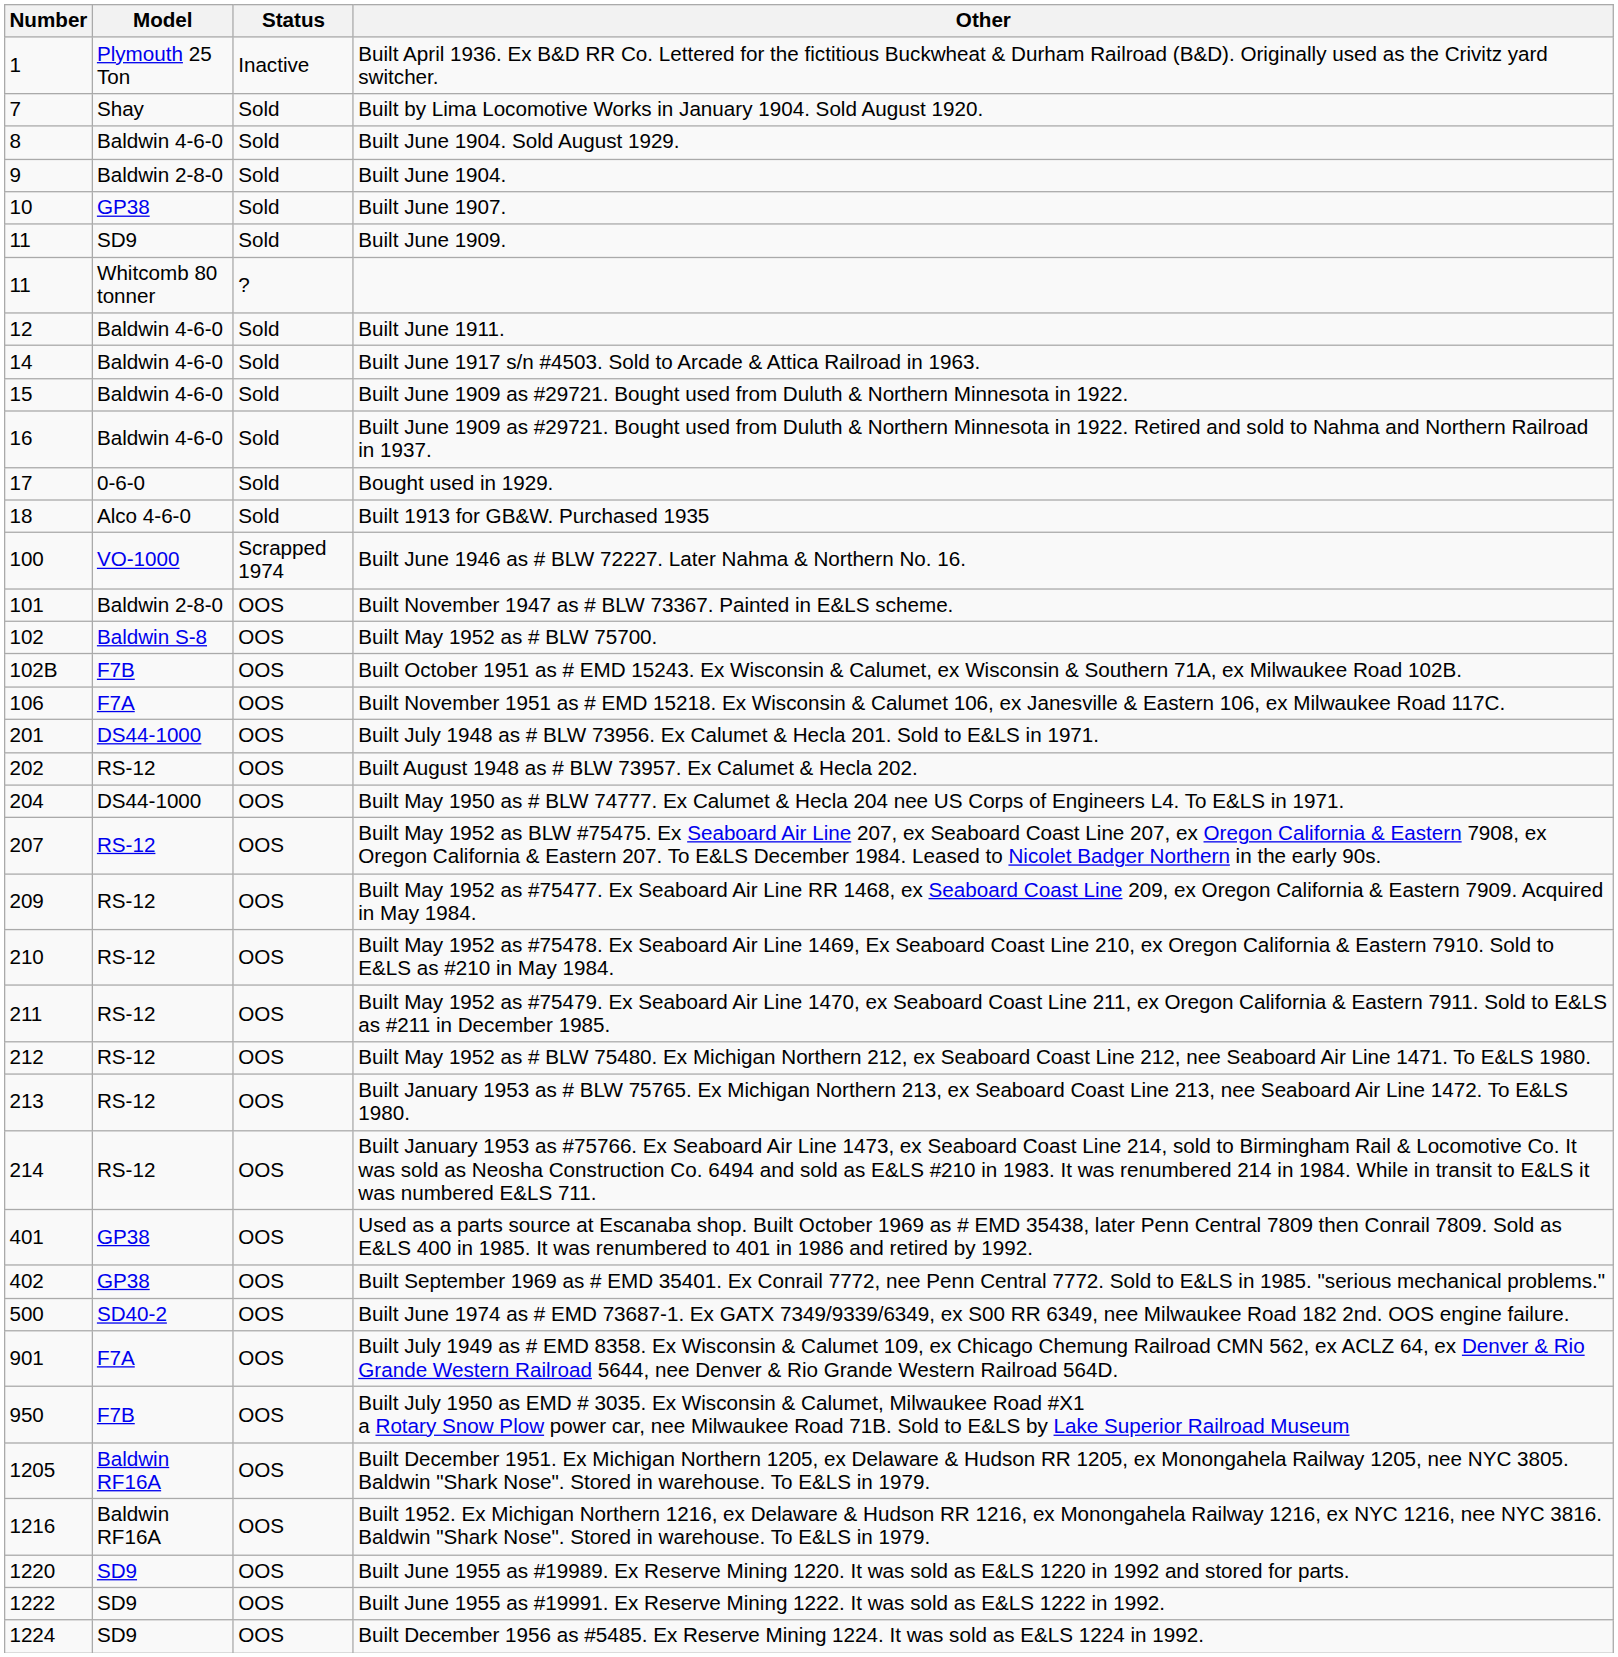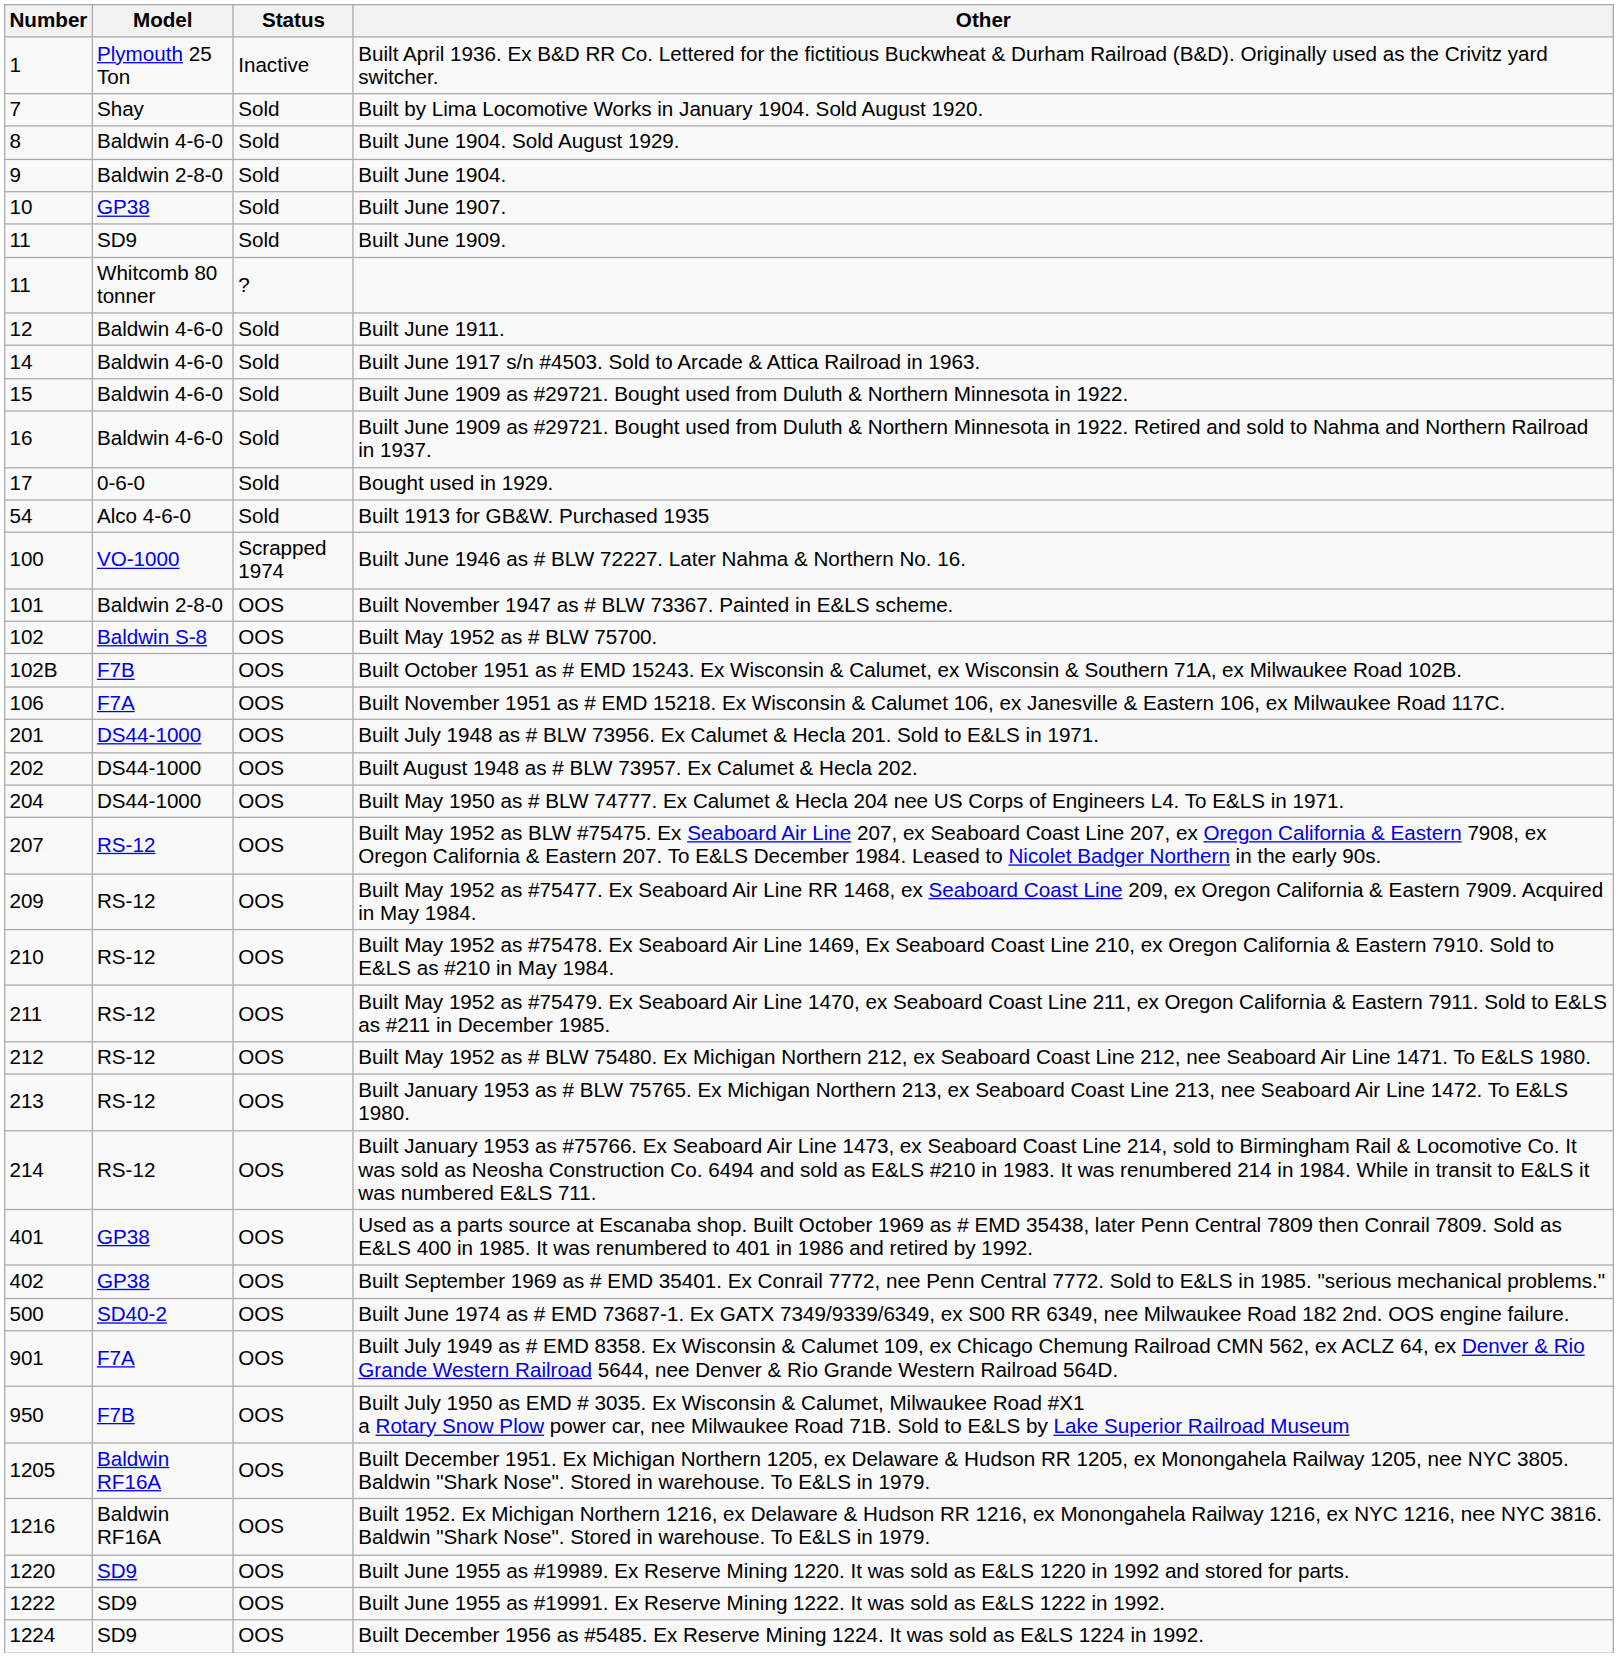Built 1913 for GB&W. Purchased 1935 | Number: 18 -> 54
Built August 1948 as # BLW 73957. Ex Calumet & Hecla 202. | Model: RS-12 -> DS44-1000
